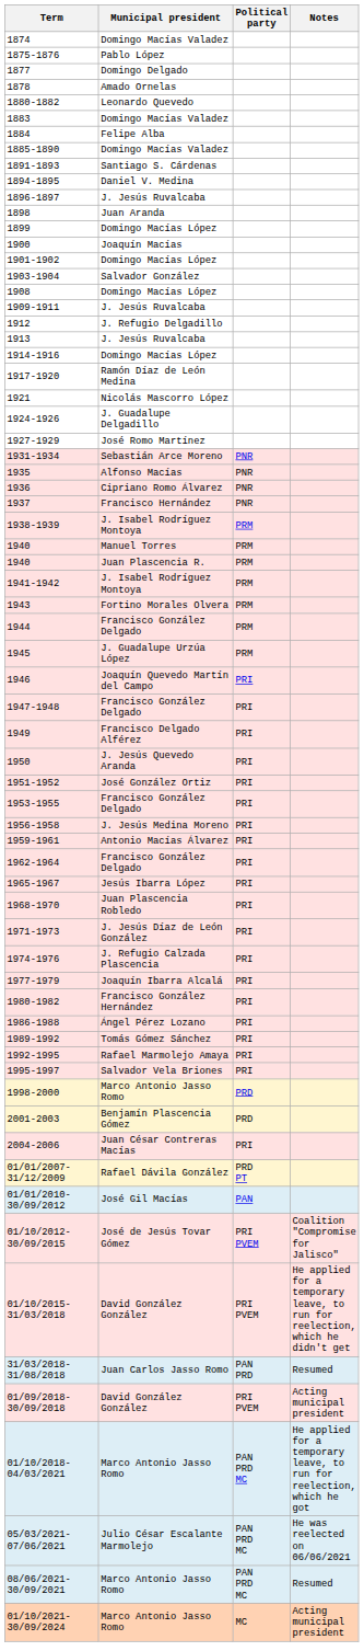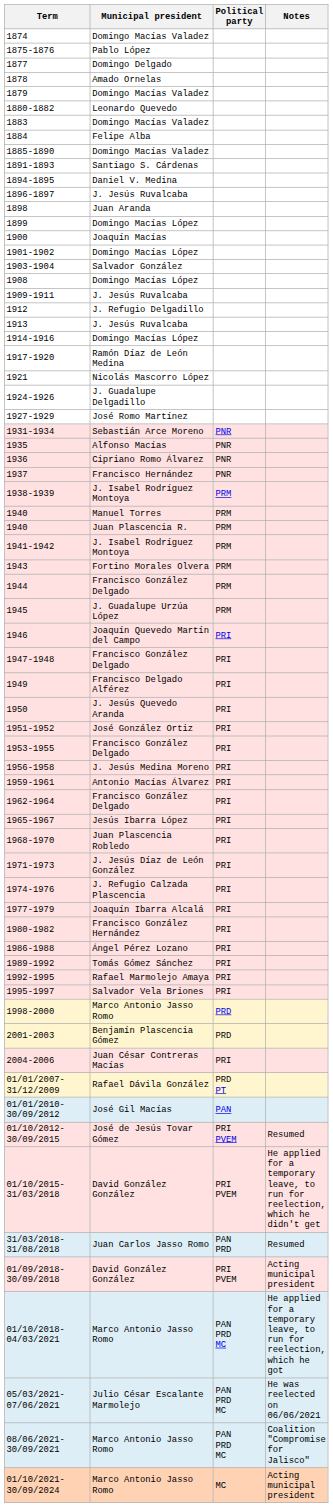+ row: 1879 | Domingo Macías Valadez
01/10/2012-30/09/2015 | Notes: Coalition "Compromise for Jalisco" -> Resumed
08/06/2021-30/09/2021 | Notes: Resumed -> Coalition "Compromise for Jalisco"
